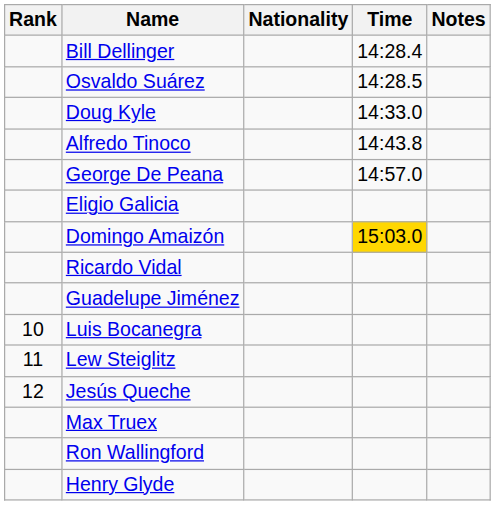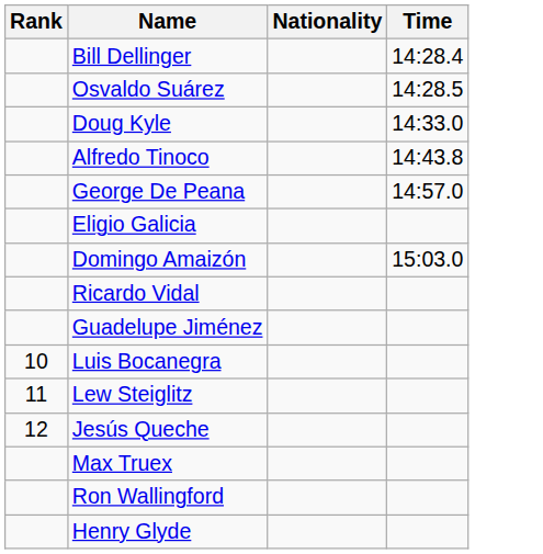- column: Notes
Domingo Amaizón | Time: gold background -> no background
